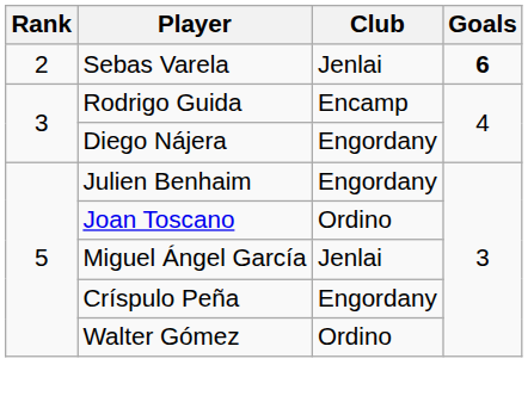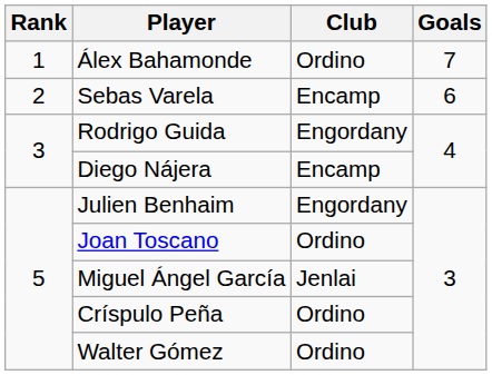+ row: 1 | Álex Bahamonde | Ordino | 7
Sebas Varela | Club: Jenlai -> Encamp
Sebas Varela | Goals: bold -> normal
Rodrigo Guida | Club: Encamp -> Engordany
Diego Nájera | Club: Engordany -> Encamp
Críspulo Peña | Club: Engordany -> Ordino
